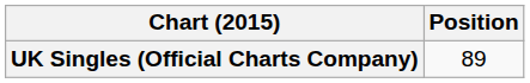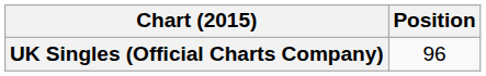UK Singles (Official Charts Company) | Position: 89 -> 96
